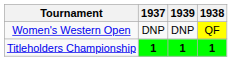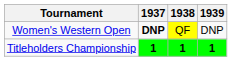columns swapped: 1938 <-> 1939
Women's Western Open | 1937: normal -> bold
